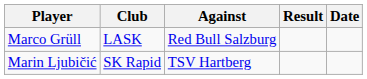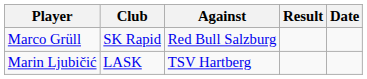Marco Grüll | Club: LASK -> SK Rapid
Marin Ljubičić | Club: SK Rapid -> LASK
